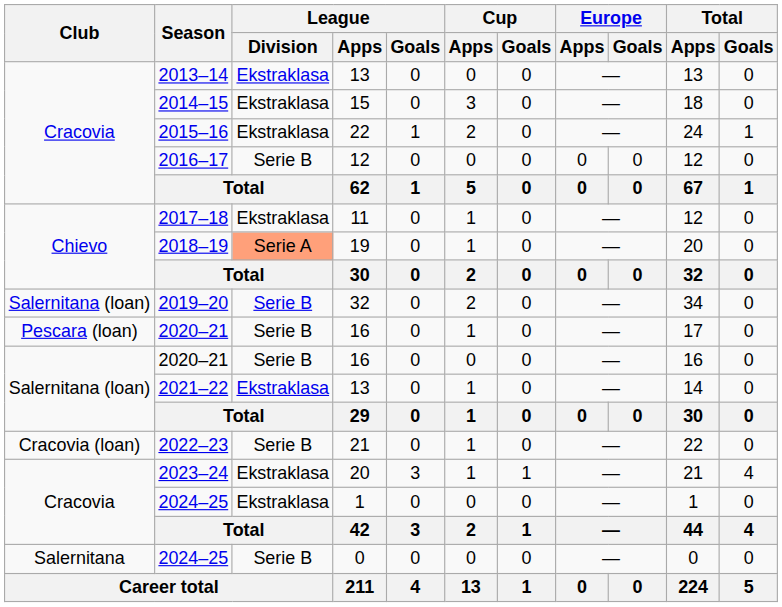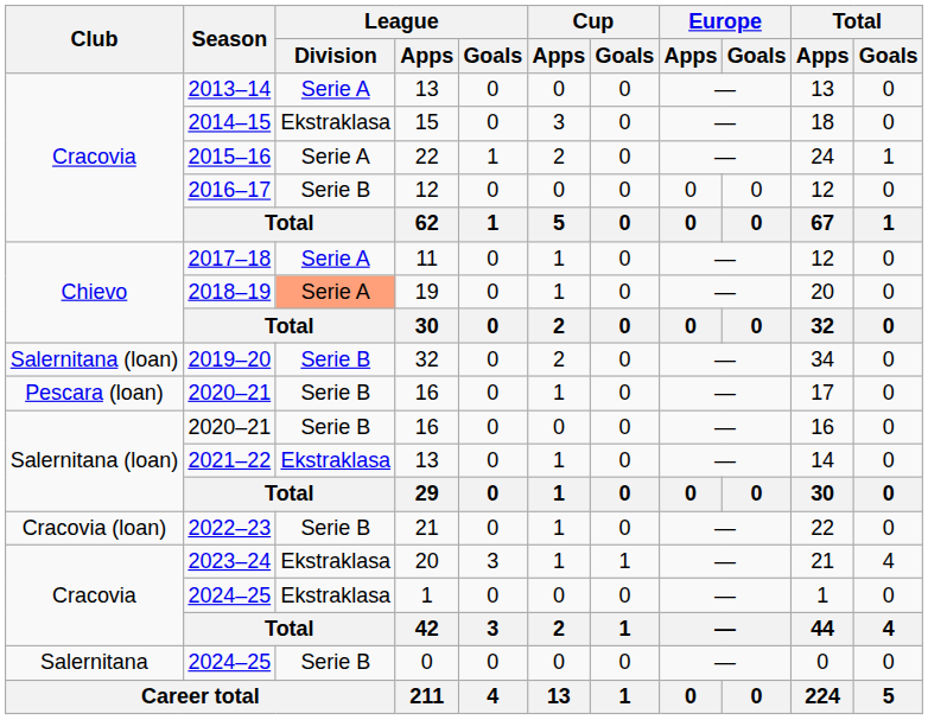2013–14 | League / Division: Ekstraklasa -> Serie A
2015–16 | League / Division: Ekstraklasa -> Serie A
2017–18 | League / Division: Ekstraklasa -> Serie A
